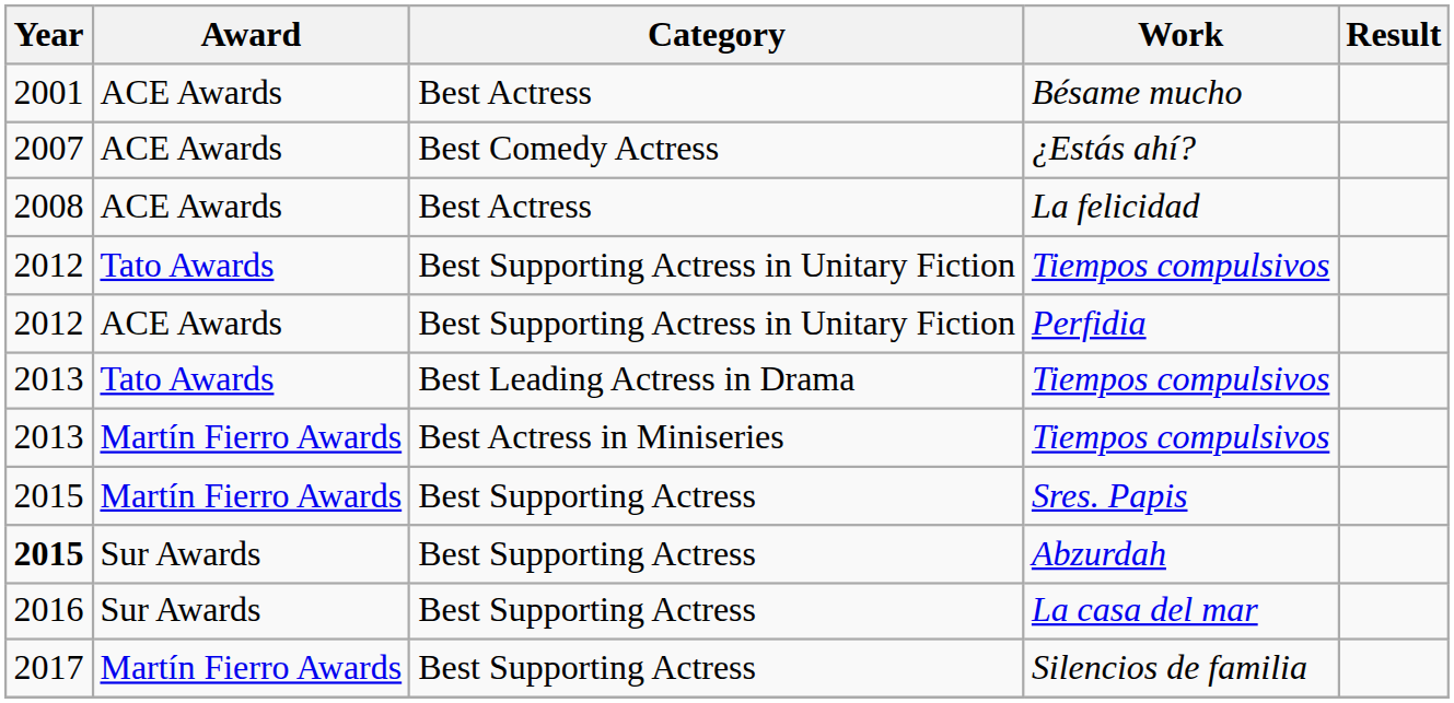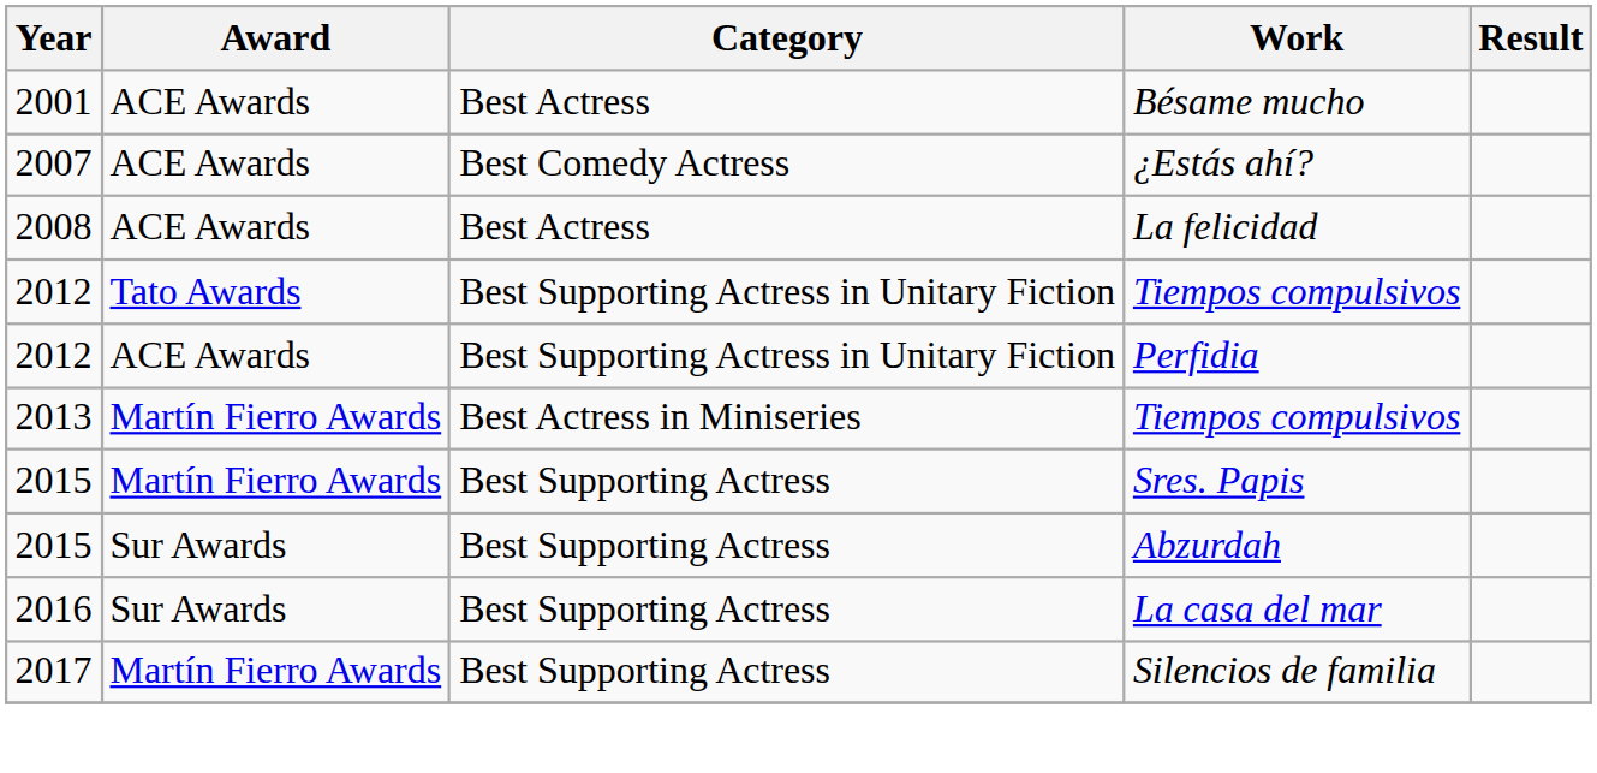- row: 2013 | Tato Awards | Best Leading Actress in Drama | Tiempos compulsivos
Abzurdah | Year: bold -> normal
